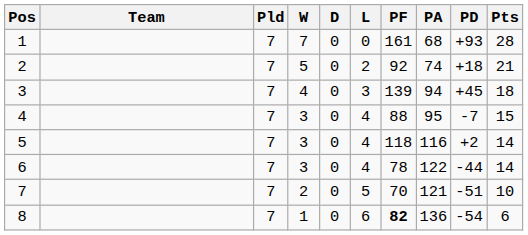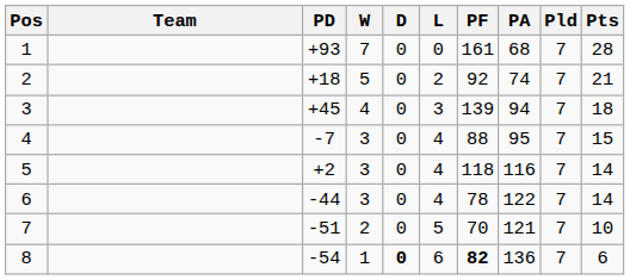columns swapped: Pld <-> PD
8 | D: normal -> bold
